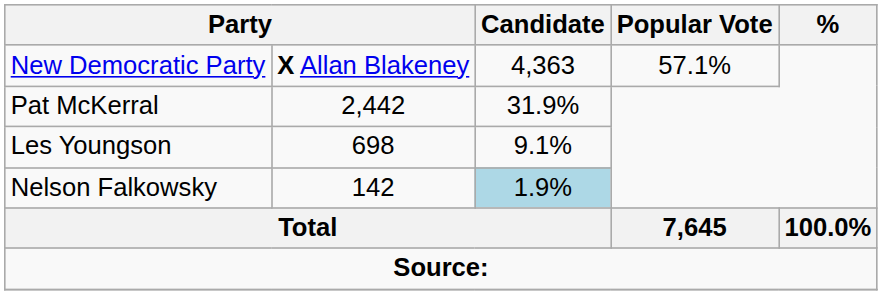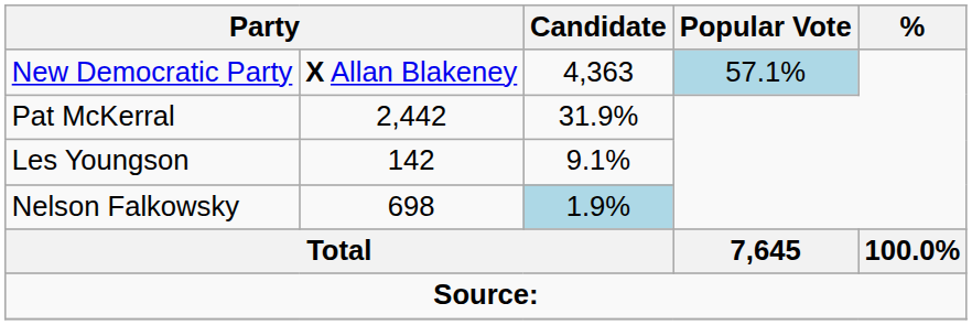New Democratic Party | Popular Vote: no background -> lightblue background
Les Youngson | column 2: 698 -> 142
Nelson Falkowsky | column 2: 142 -> 698
